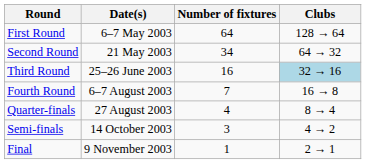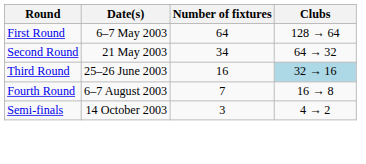- row: Quarter-finals | 27 August 2003 | 4 | 8 → 4
- row: Final | 9 November 2003 | 1 | 2 → 1
